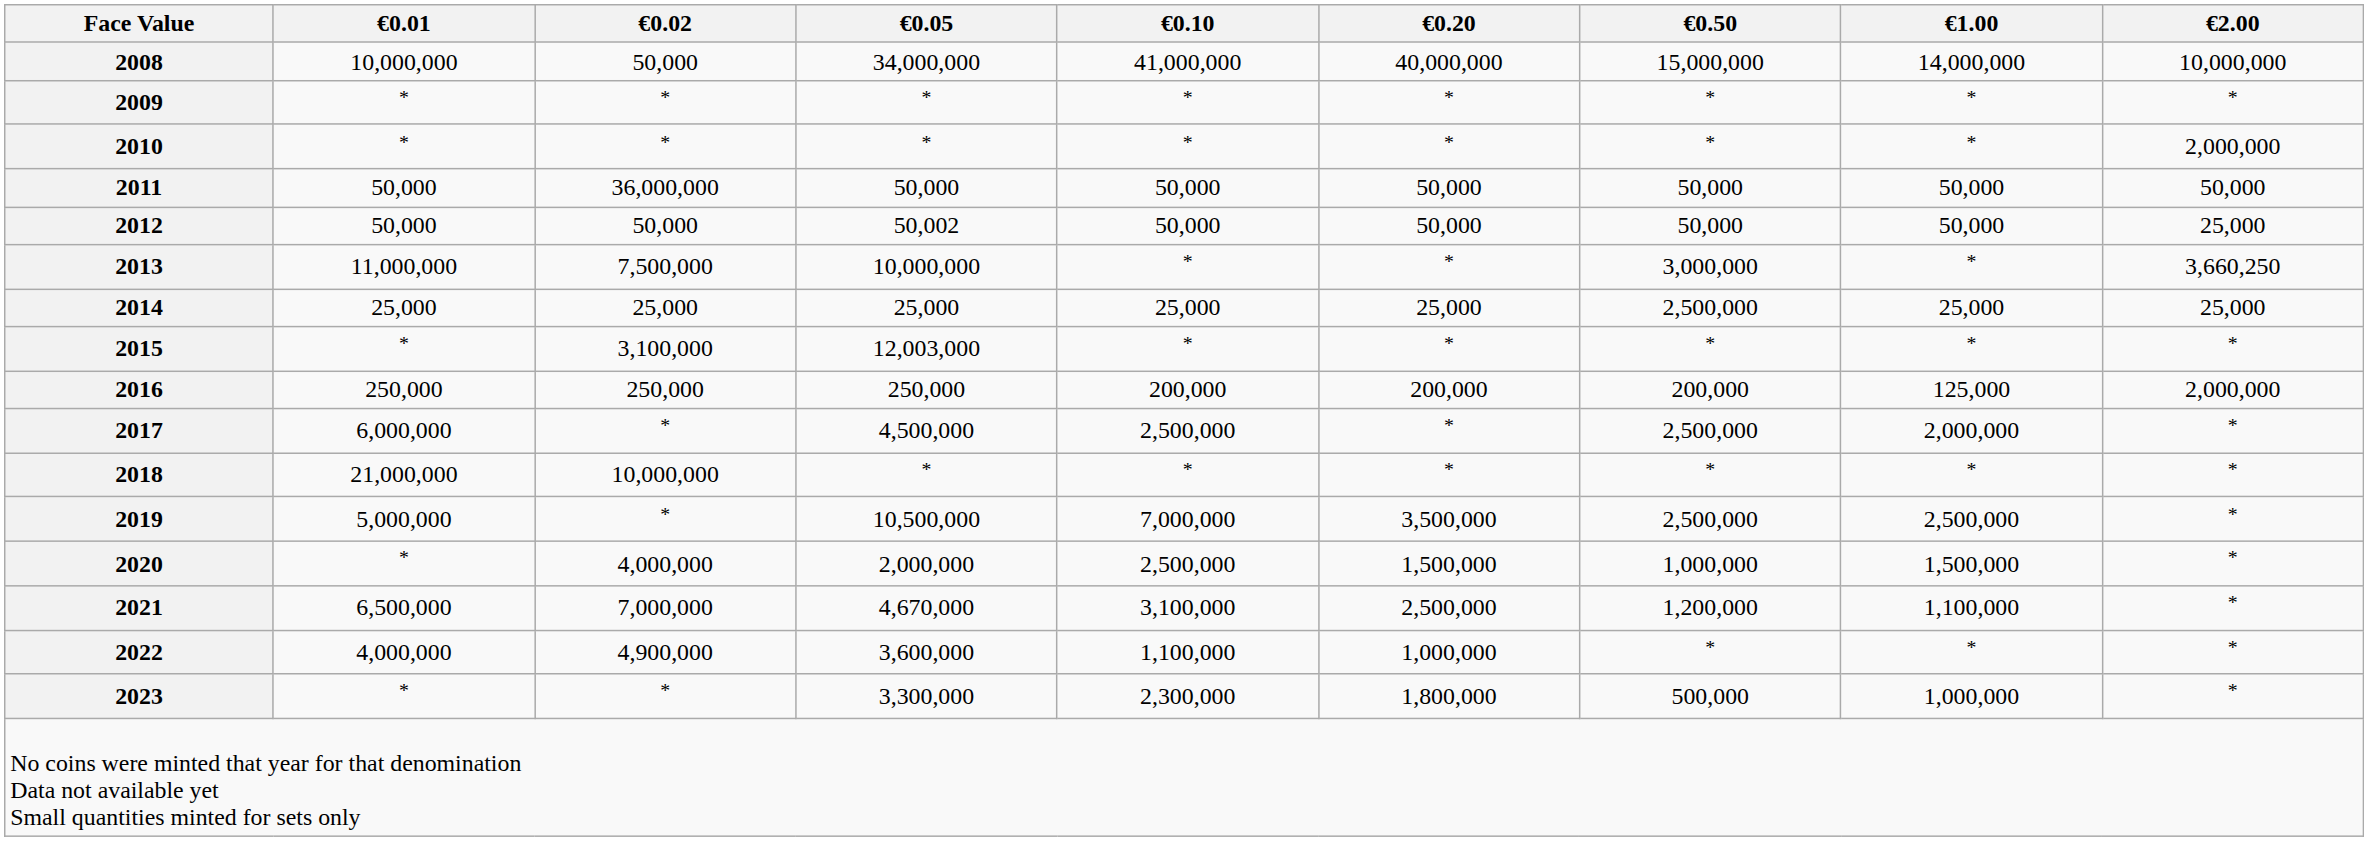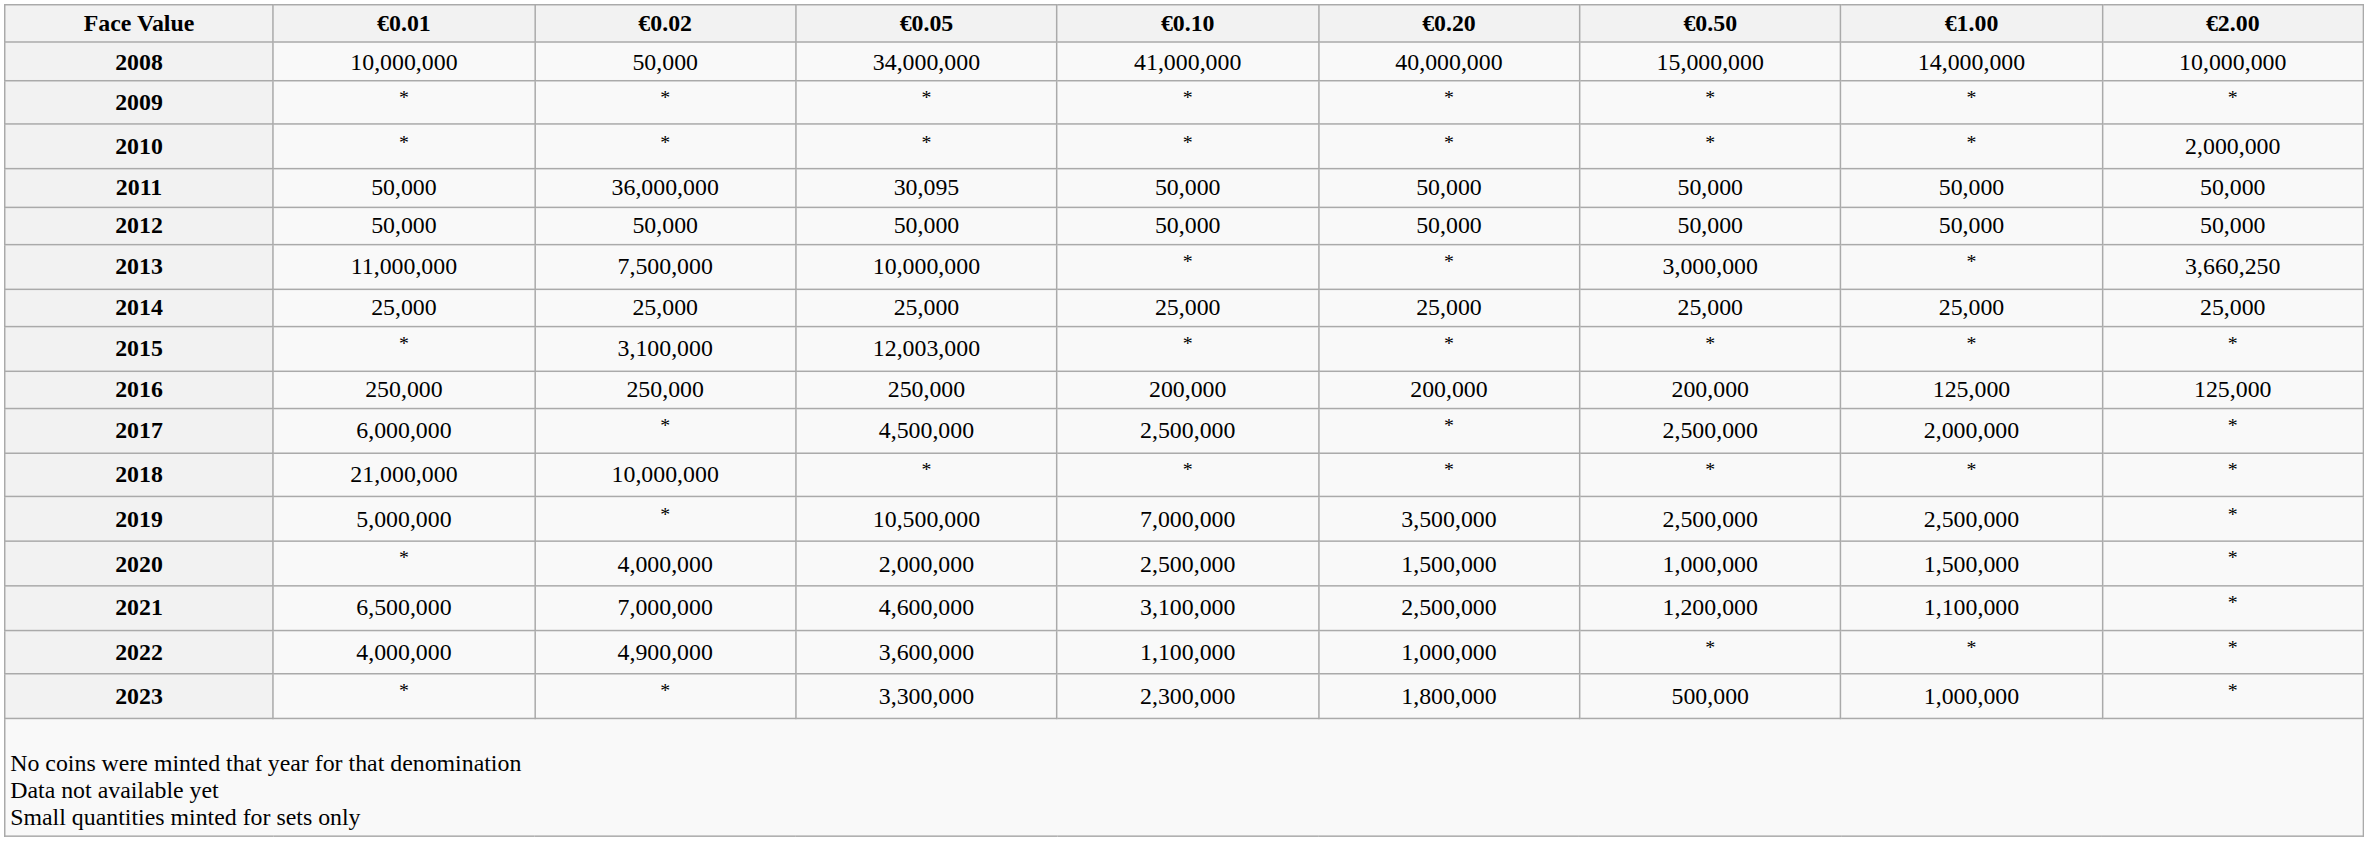2011 | €0.05: 50,000 -> 30,095
2012 | €0.05: 50,002 -> 50,000
2012 | €2.00: 25,000 -> 50,000
2014 | €0.50: 2,500,000 -> 25,000
2016 | €2.00: 2,000,000 -> 125,000
2021 | €0.05: 4,670,000 -> 4,600,000
